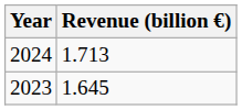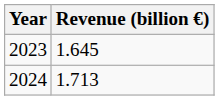rows swapped: 2023 <-> 2024
